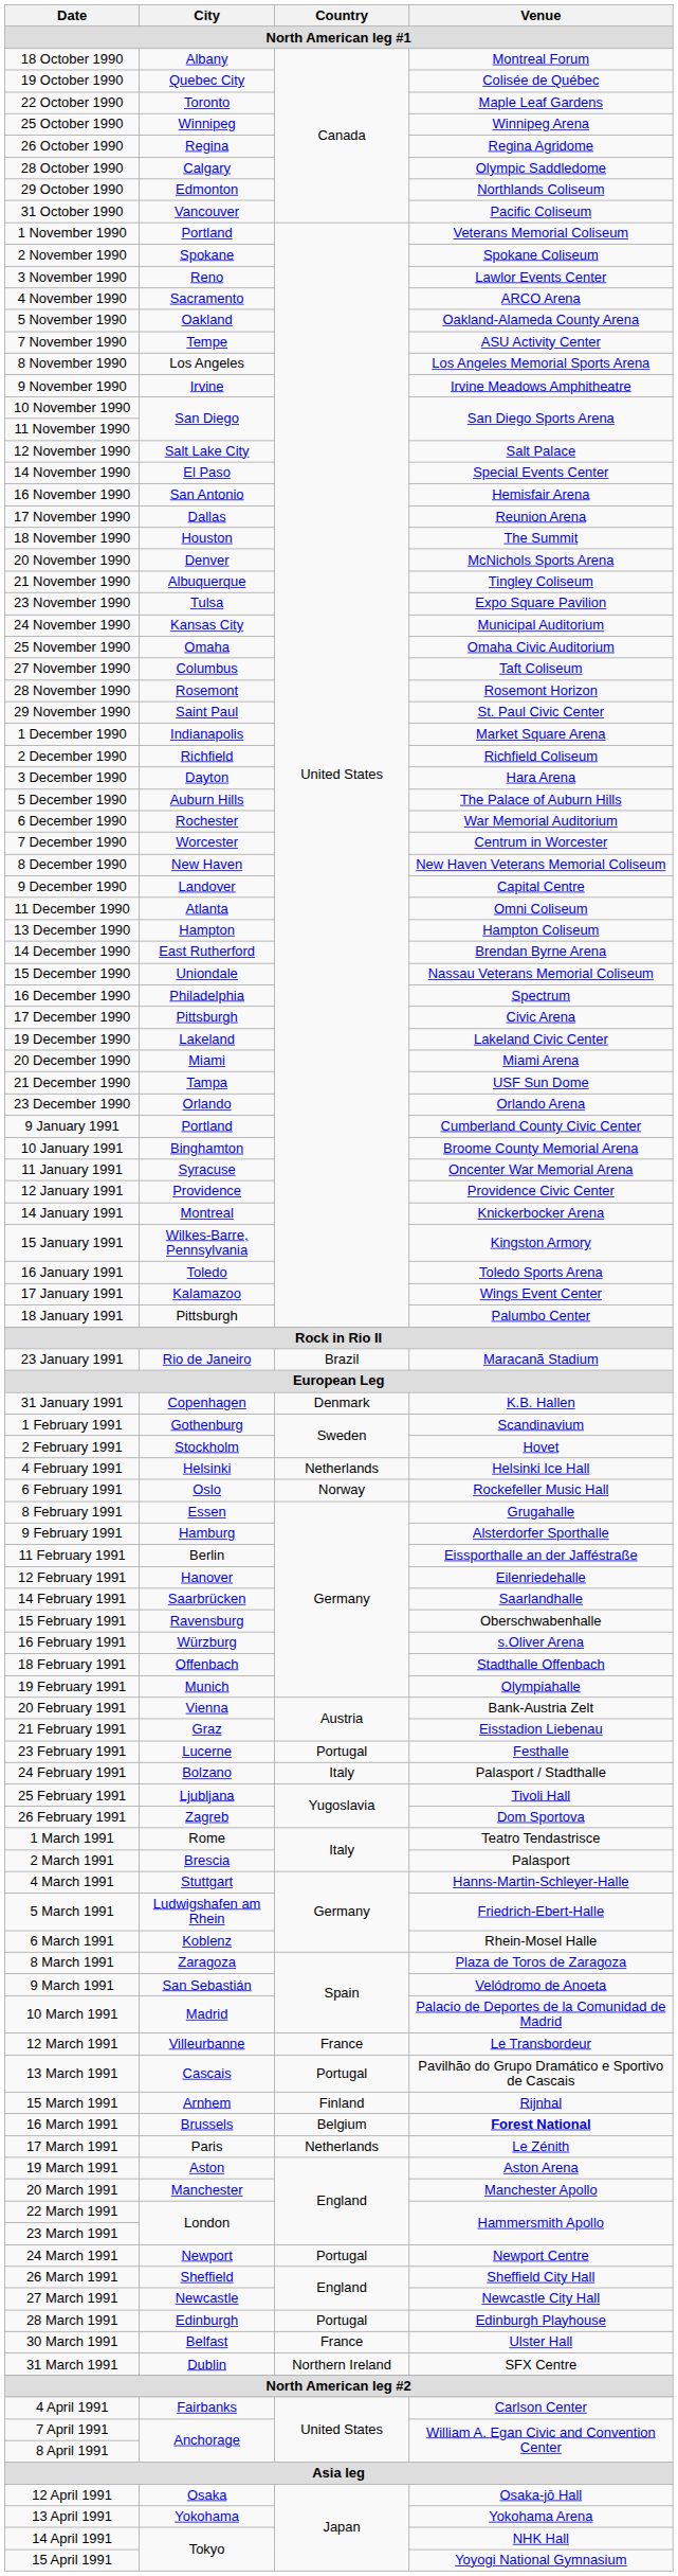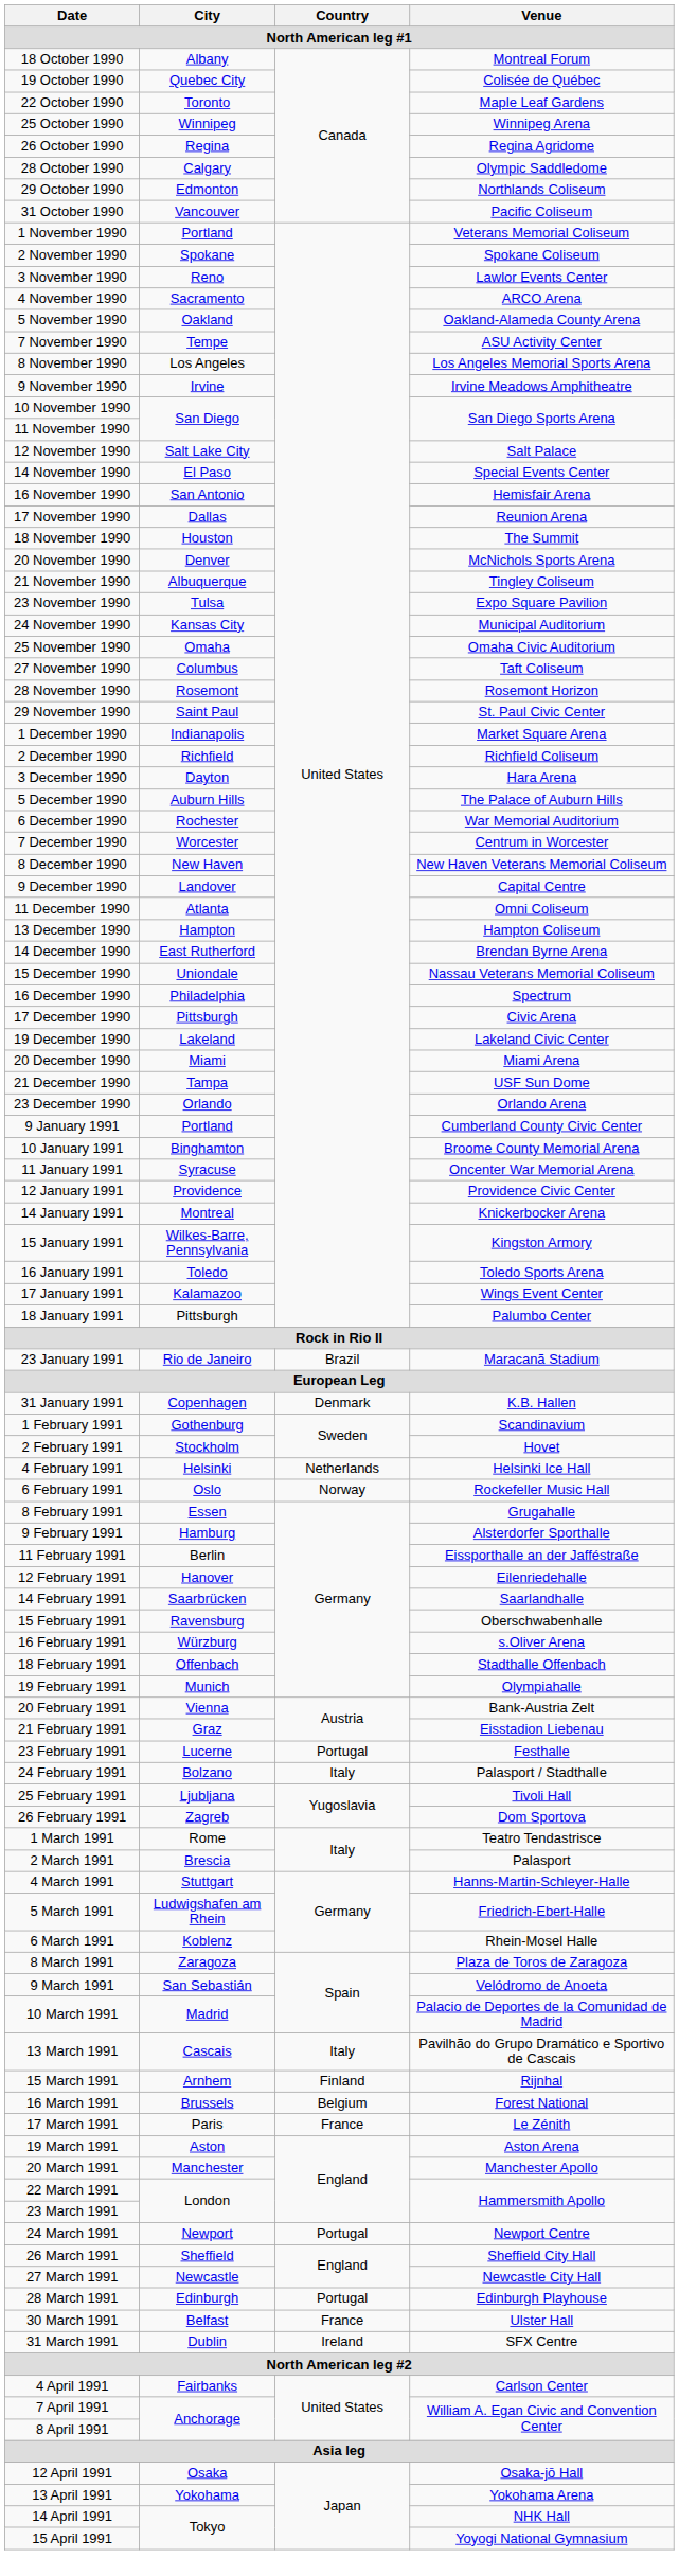- row: 12 March 1991 | Villeurbanne | France | Le Transbordeur
13 March 1991 | Country: Portugal -> Italy
16 March 1991 | Venue: bold -> normal
17 March 1991 | Country: Netherlands -> France
31 March 1991 | Country: Northern Ireland -> Ireland
